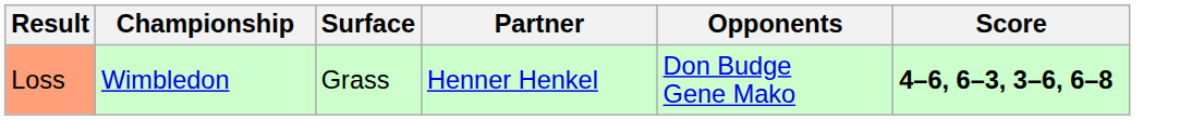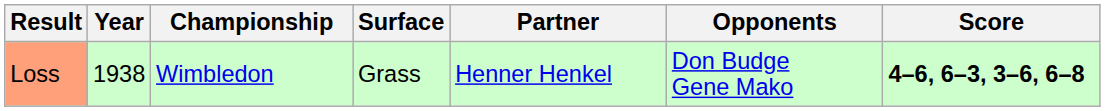+ column: Year | 1938
